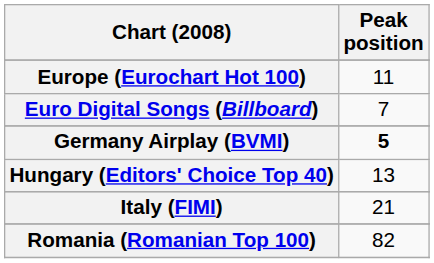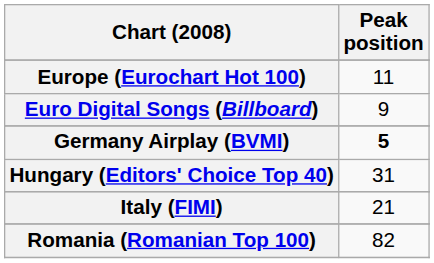Euro Digital Songs (Billboard) | Peak position: 7 -> 9
Hungary (Editors' Choice Top 40) | Peak position: 13 -> 31
